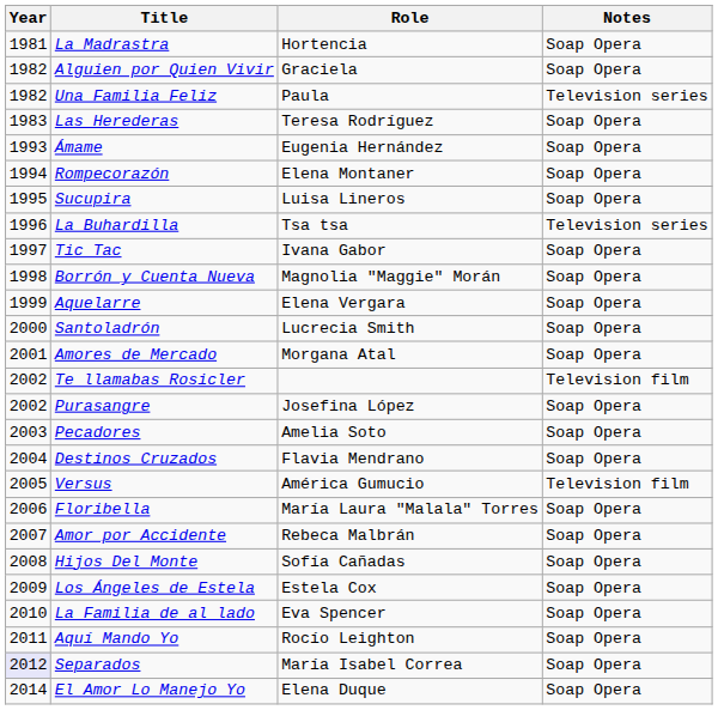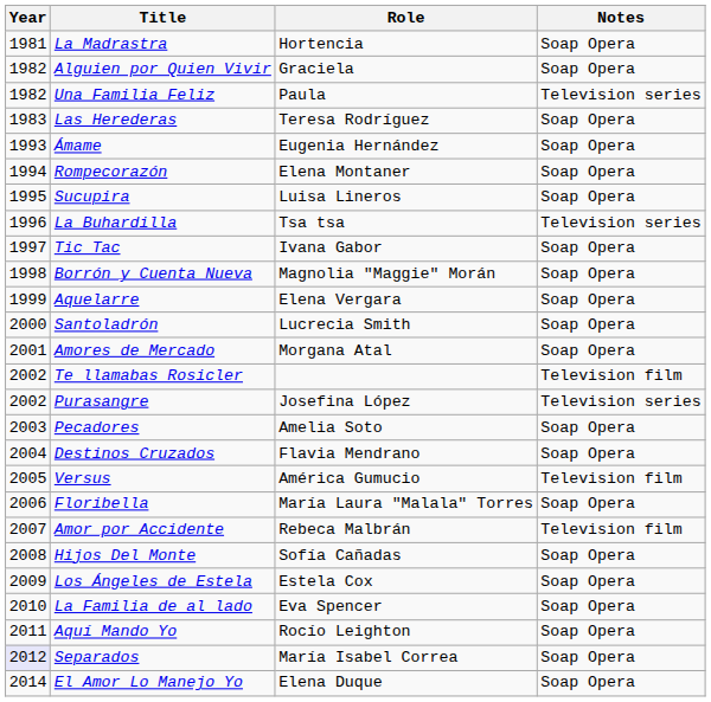Purasangre | Notes: Soap Opera -> Television series
Amor por Accidente | Notes: Soap Opera -> Television film
